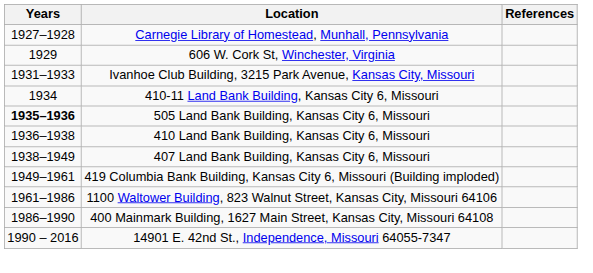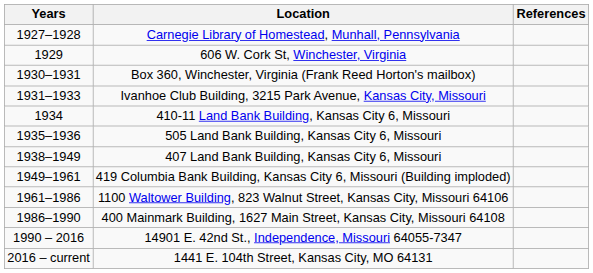+ row: 1930–1931 | Box 360, Winchester, Virginia (Frank Reed Horton's mailbox)
505 Land Bank Building, Kansas City 6, Missouri | Years: bold -> normal
- row: 1936–1938 | 410 Land Bank Building, Kansas City 6, Missouri
+ row: 2016 – current | 1441 E. 104th Street, Kansas City, MO 64131
